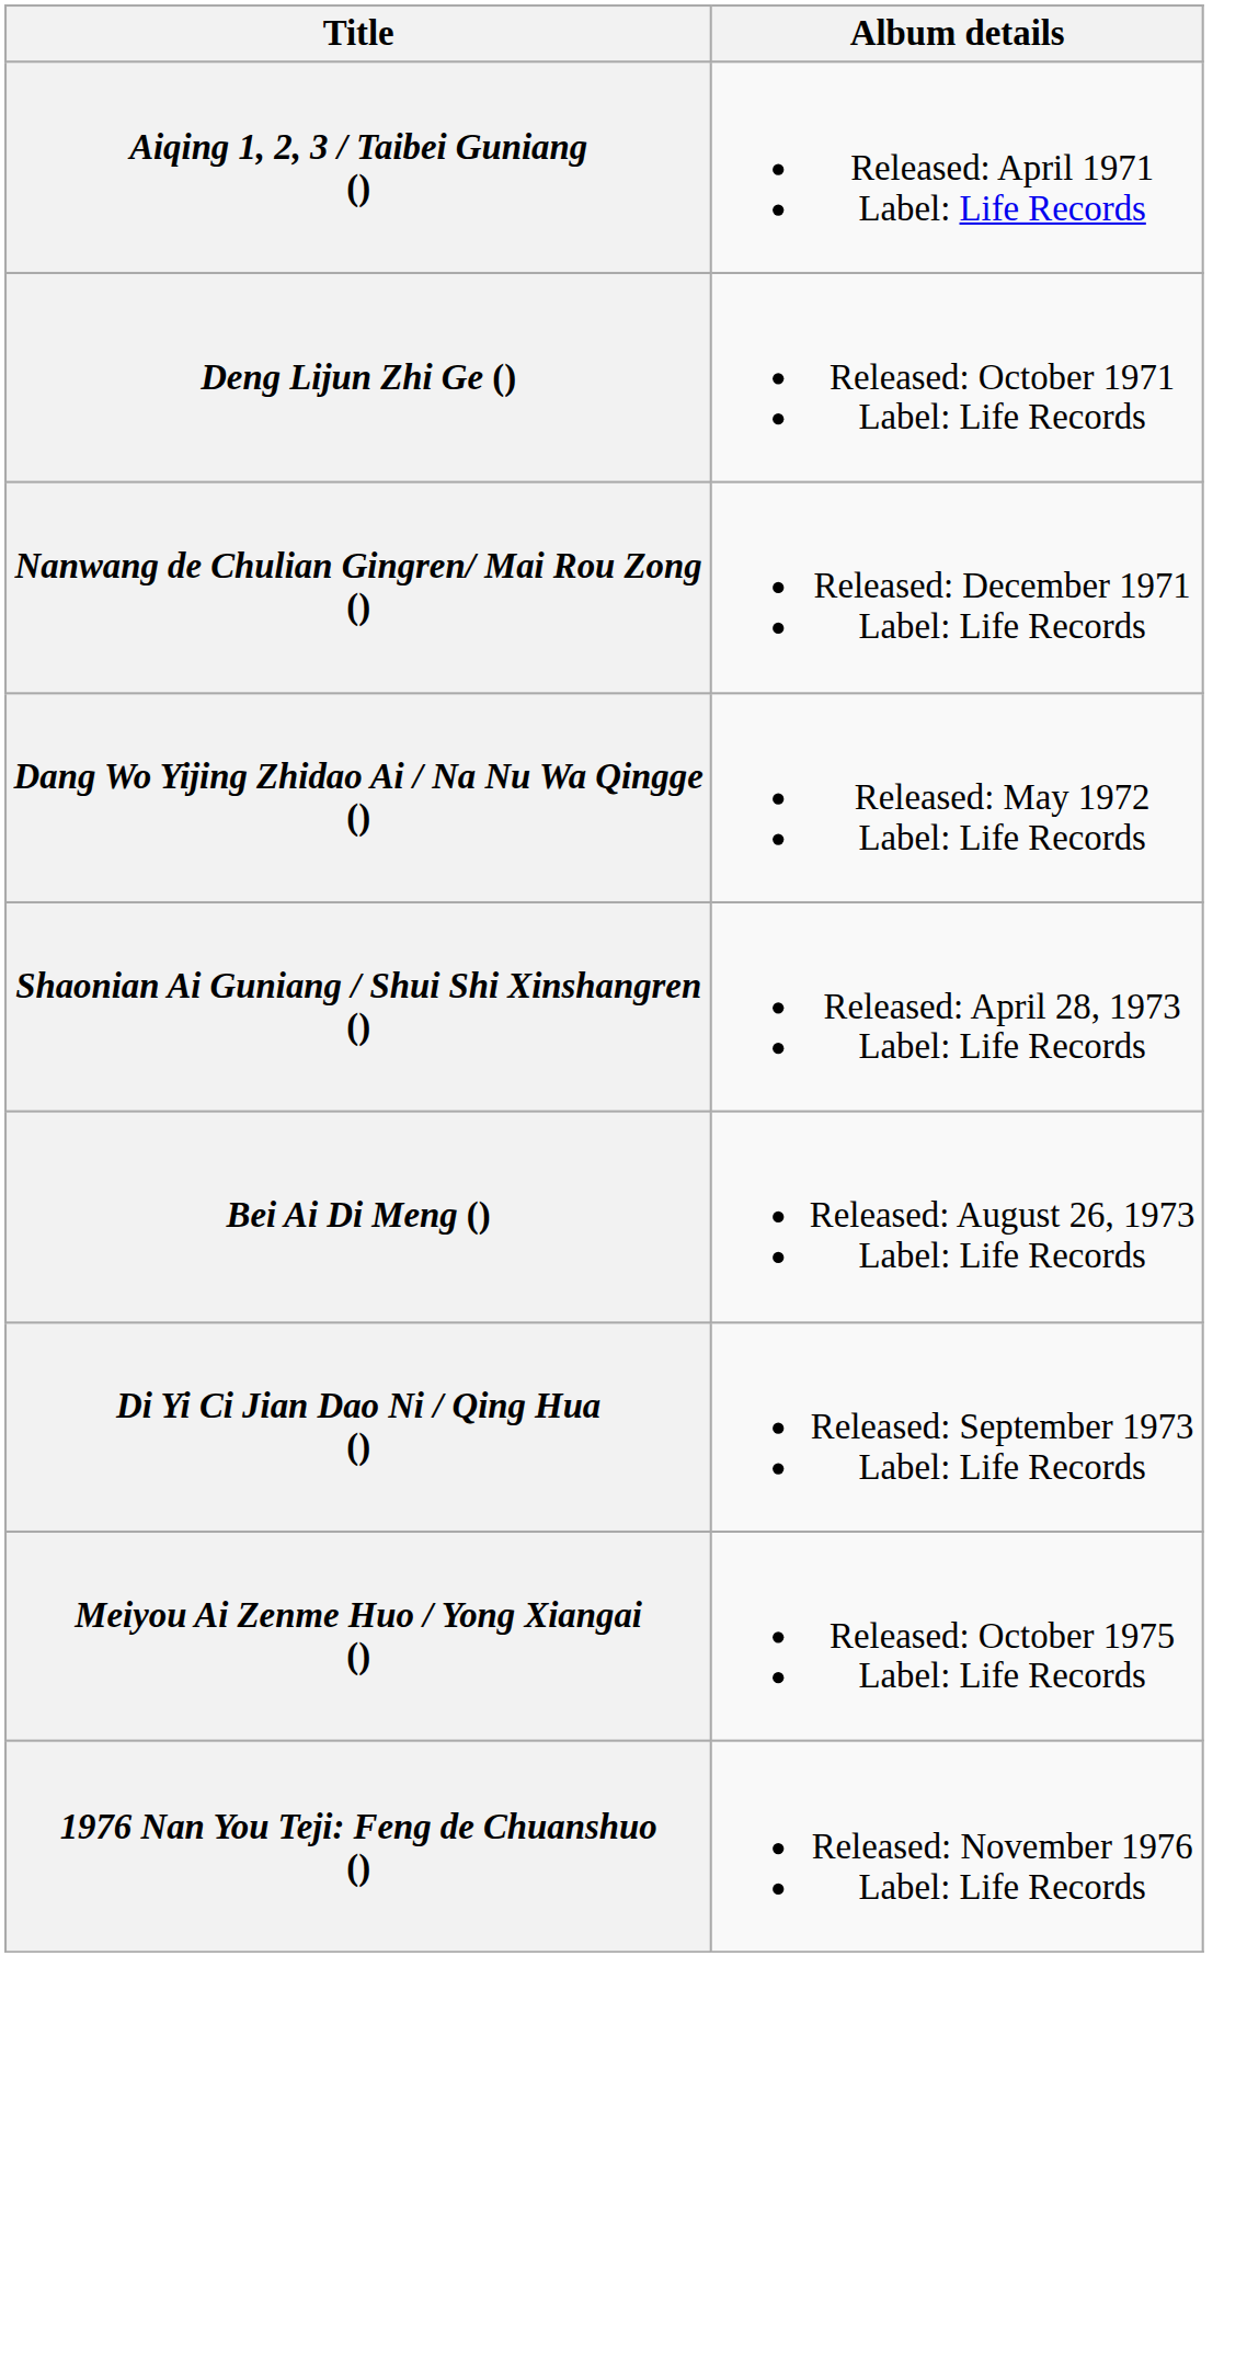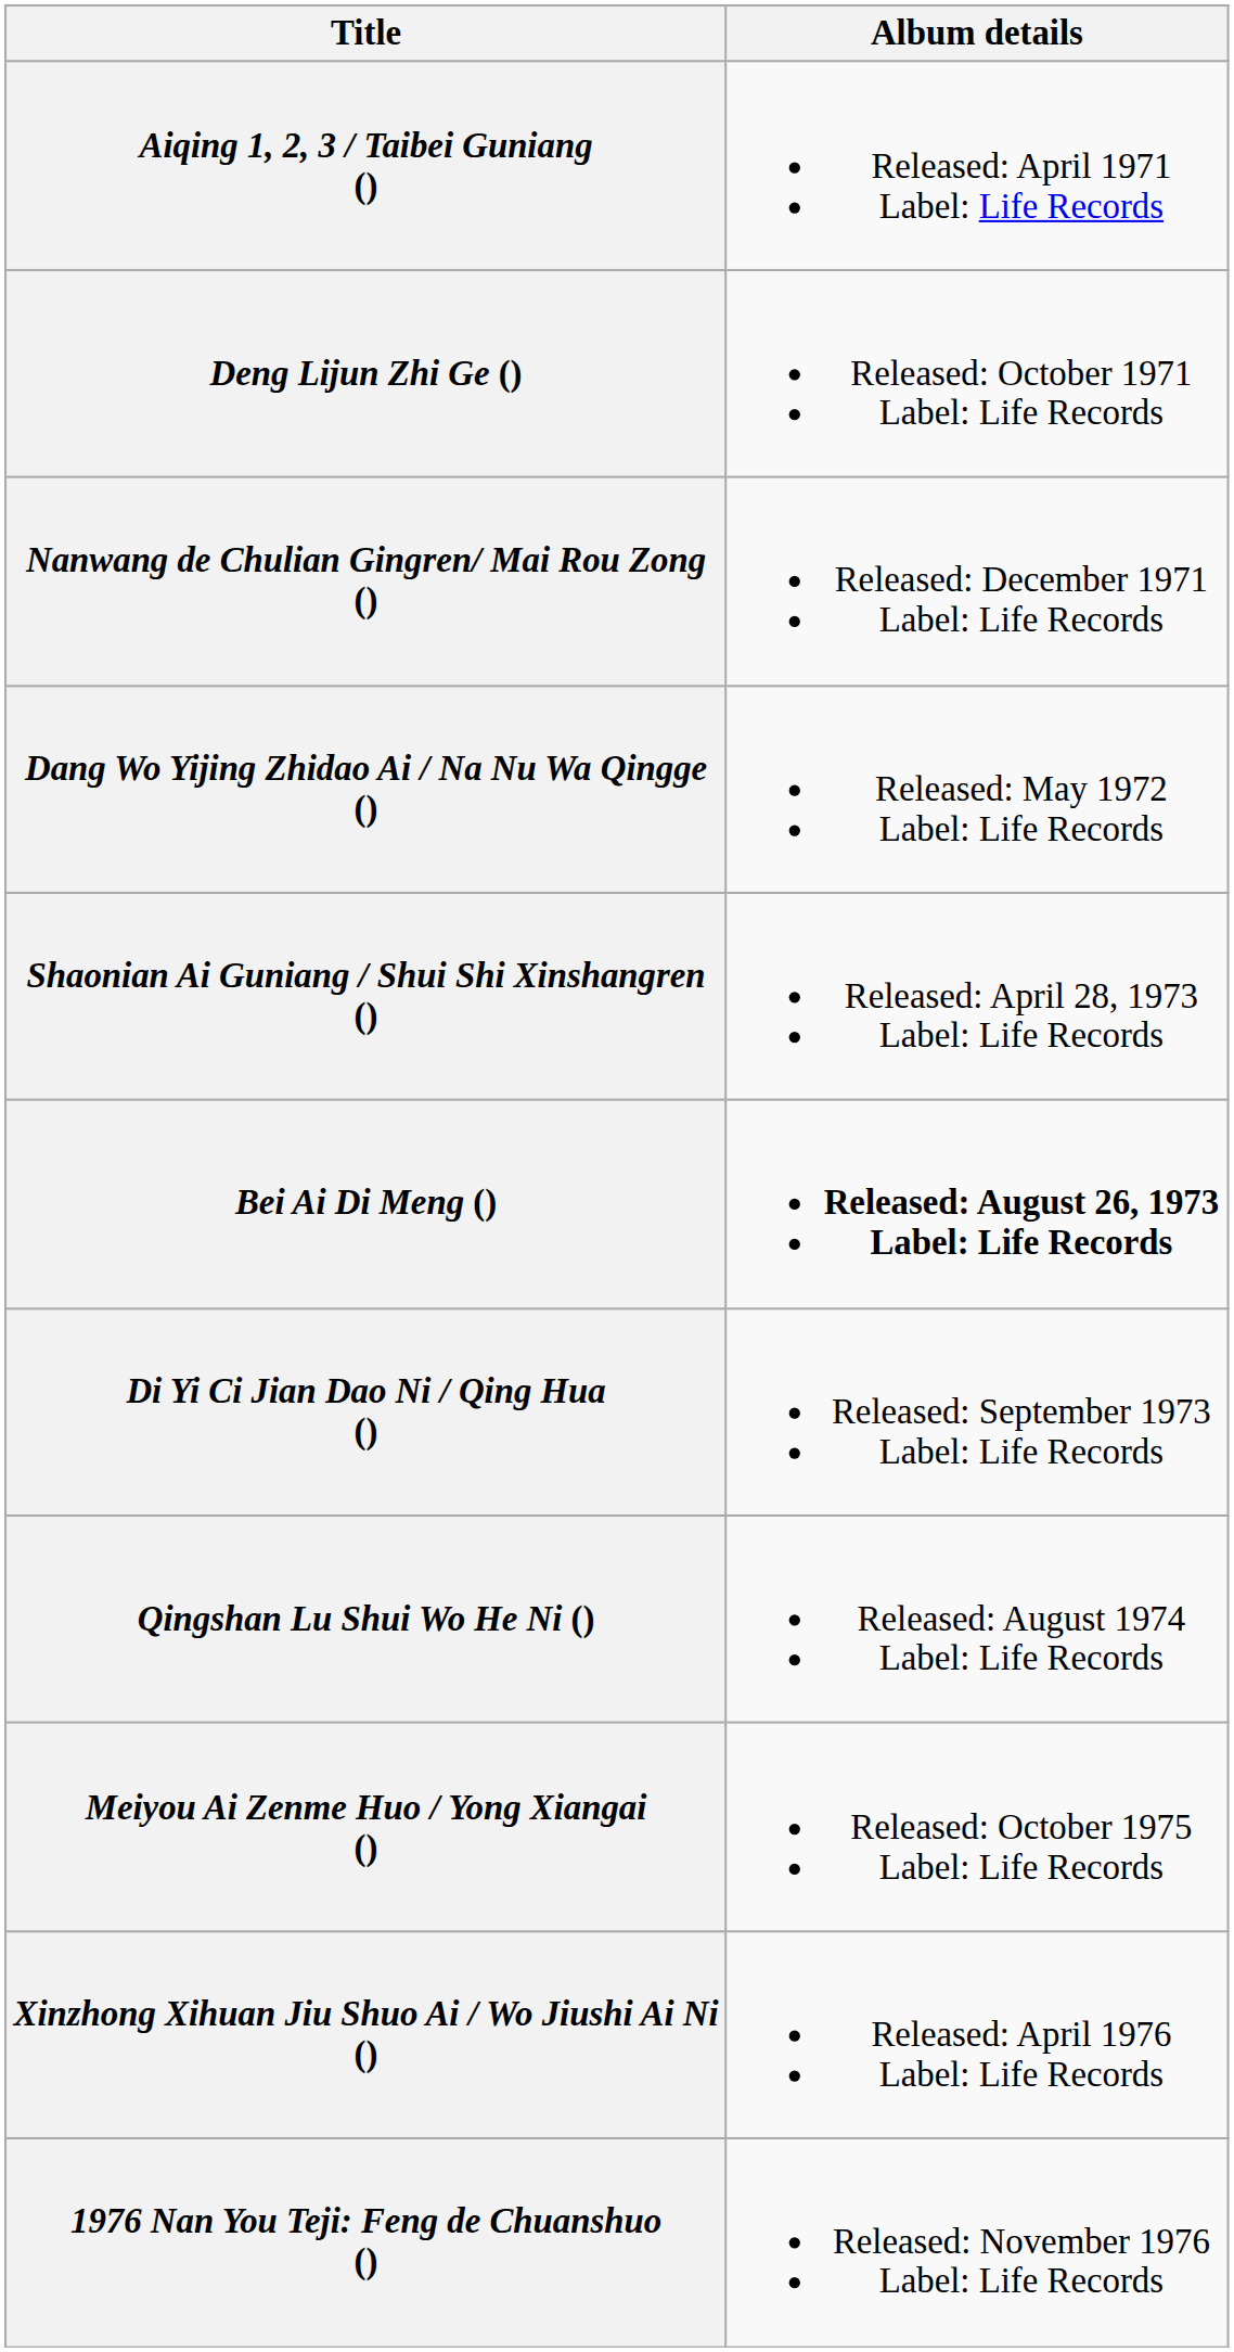Bei Ai Di Meng () | Album details: normal -> bold
+ row: Qingshan Lu Shui Wo He Ni () | Released: August 1974 Label: Life Records
+ row: Xinzhong Xihuan Jiu Shuo Ai / Wo Jiushi Ai Ni () | Released: April 1976 Label: Life Records
